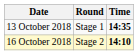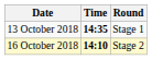columns swapped: Time <-> Round
